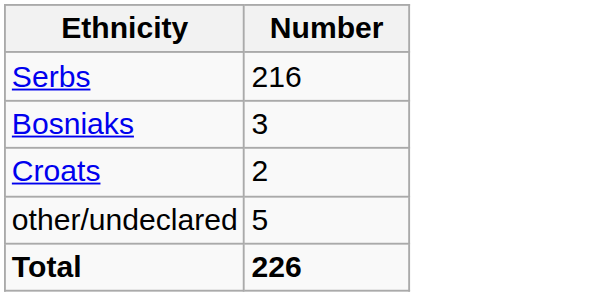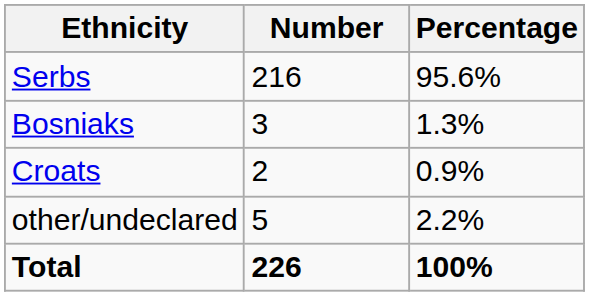+ column: Percentage | 95.6% | 1.3% | 0.9% | 2.2% | 100%
